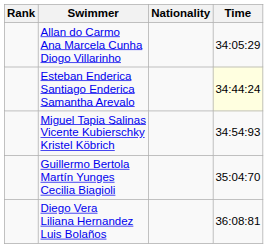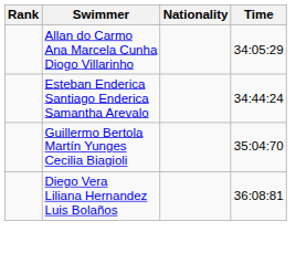Esteban Enderica Santiago Enderica Samantha Arevalo | Time: lightyellow background -> no background
- row: Miguel Tapia Salinas Vicente Kubierschky Kristel Köbrich | 34:54:93
